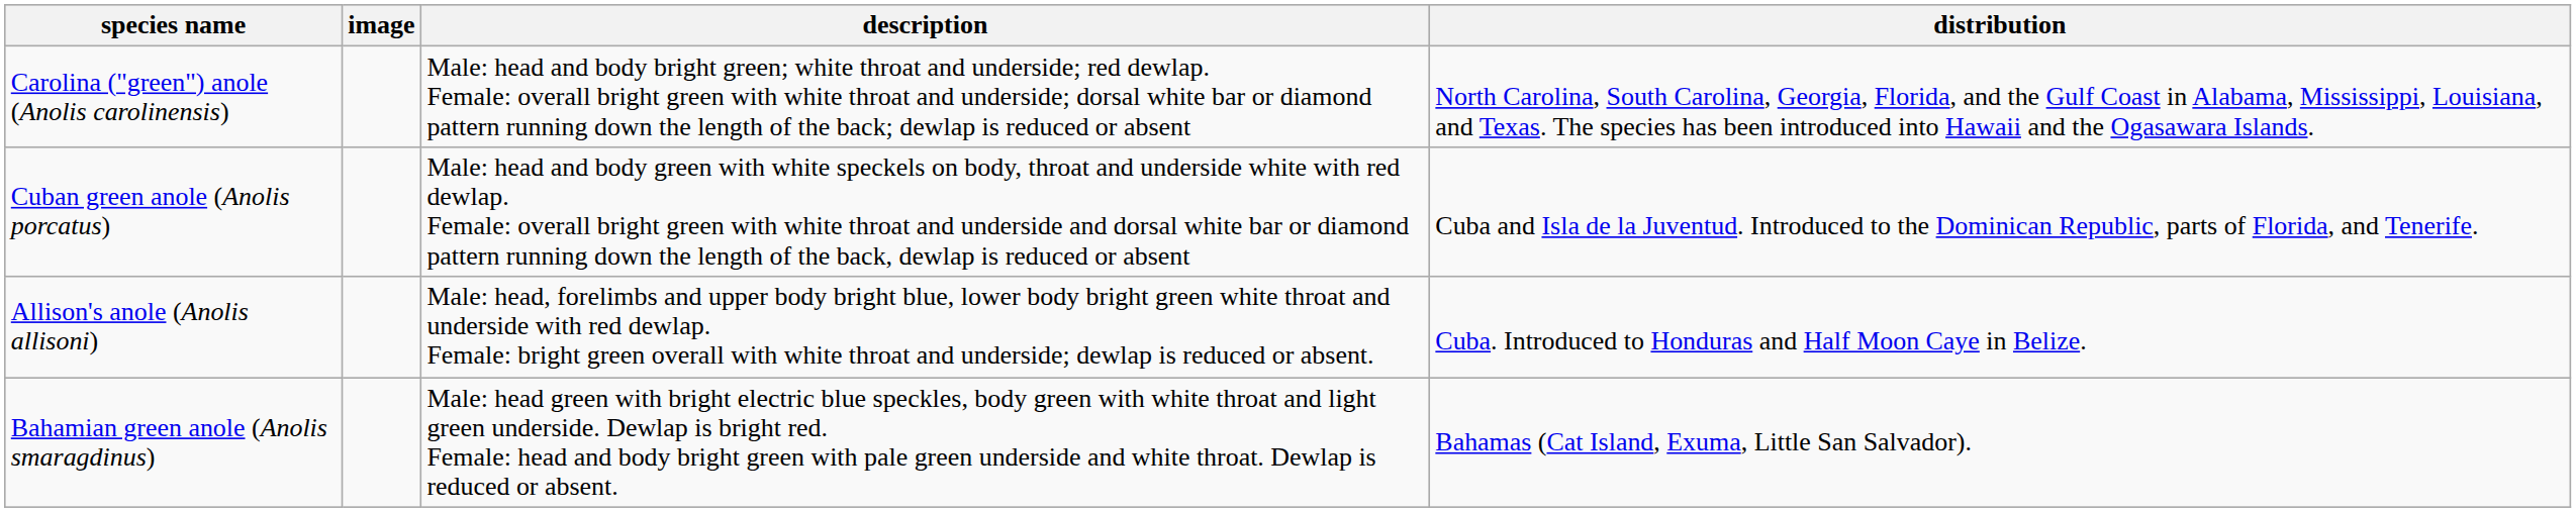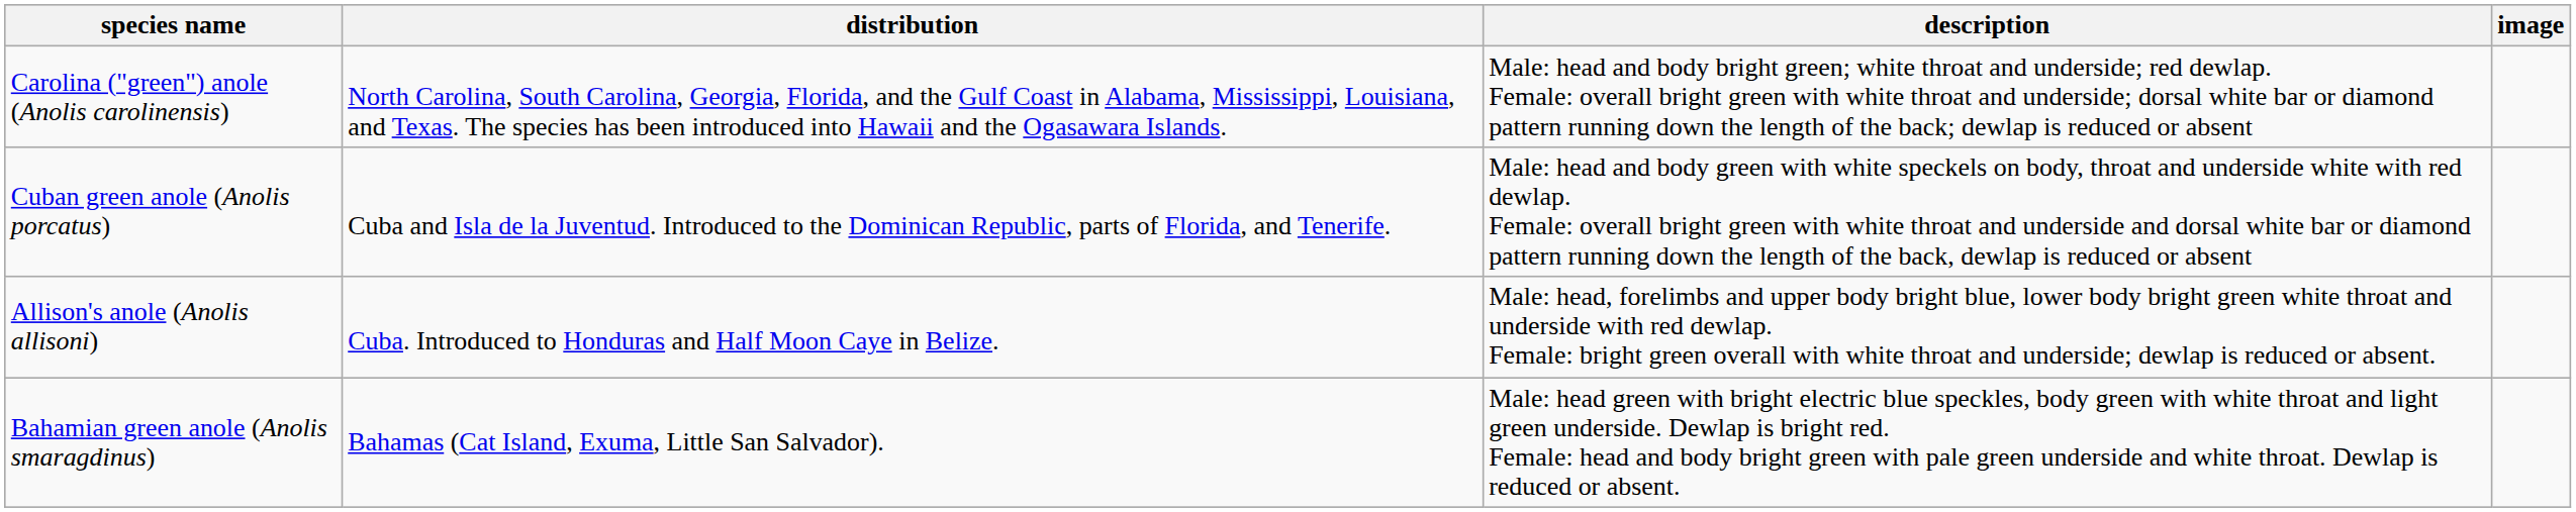columns swapped: image <-> distribution
